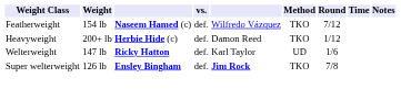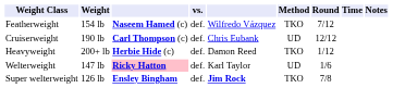+ row: Cruiserweight | 190 lb | Carl Thompson (c) | def. | Chris Eubank | UD | 12/12
Welterweight | column 3: no background -> pink background
